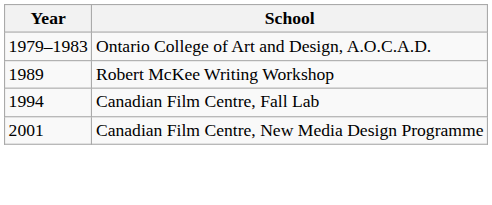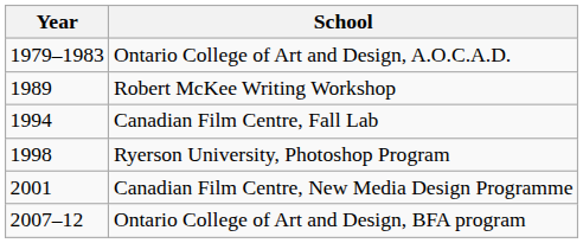+ row: 1998 | Ryerson University, Photoshop Program
+ row: 2007–12 | Ontario College of Art and Design, BFA program
